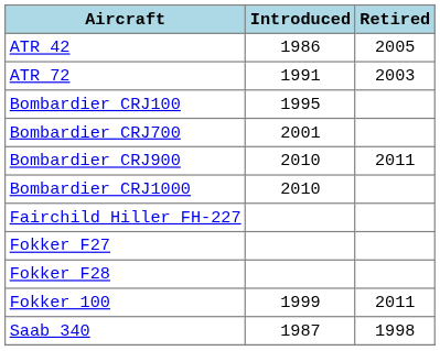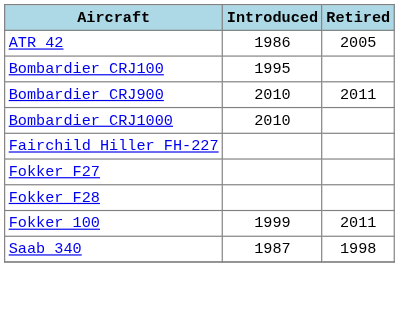- row: ATR 72 | 1991 | 2003
- row: Bombardier CRJ700 | 2001
